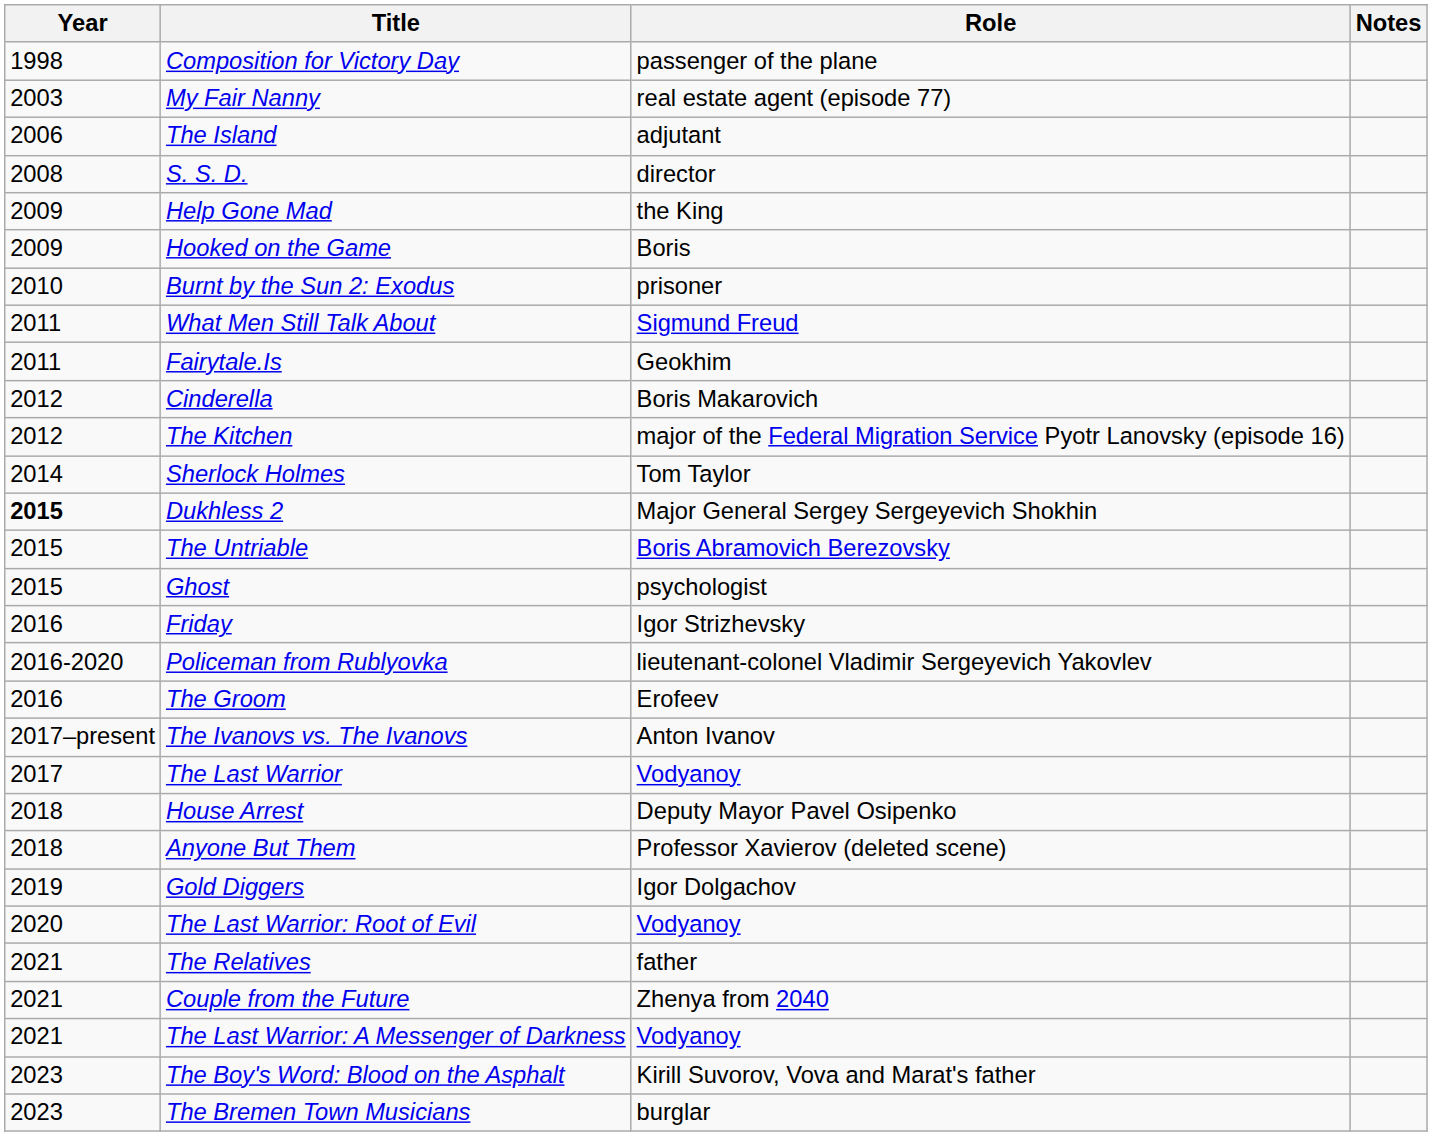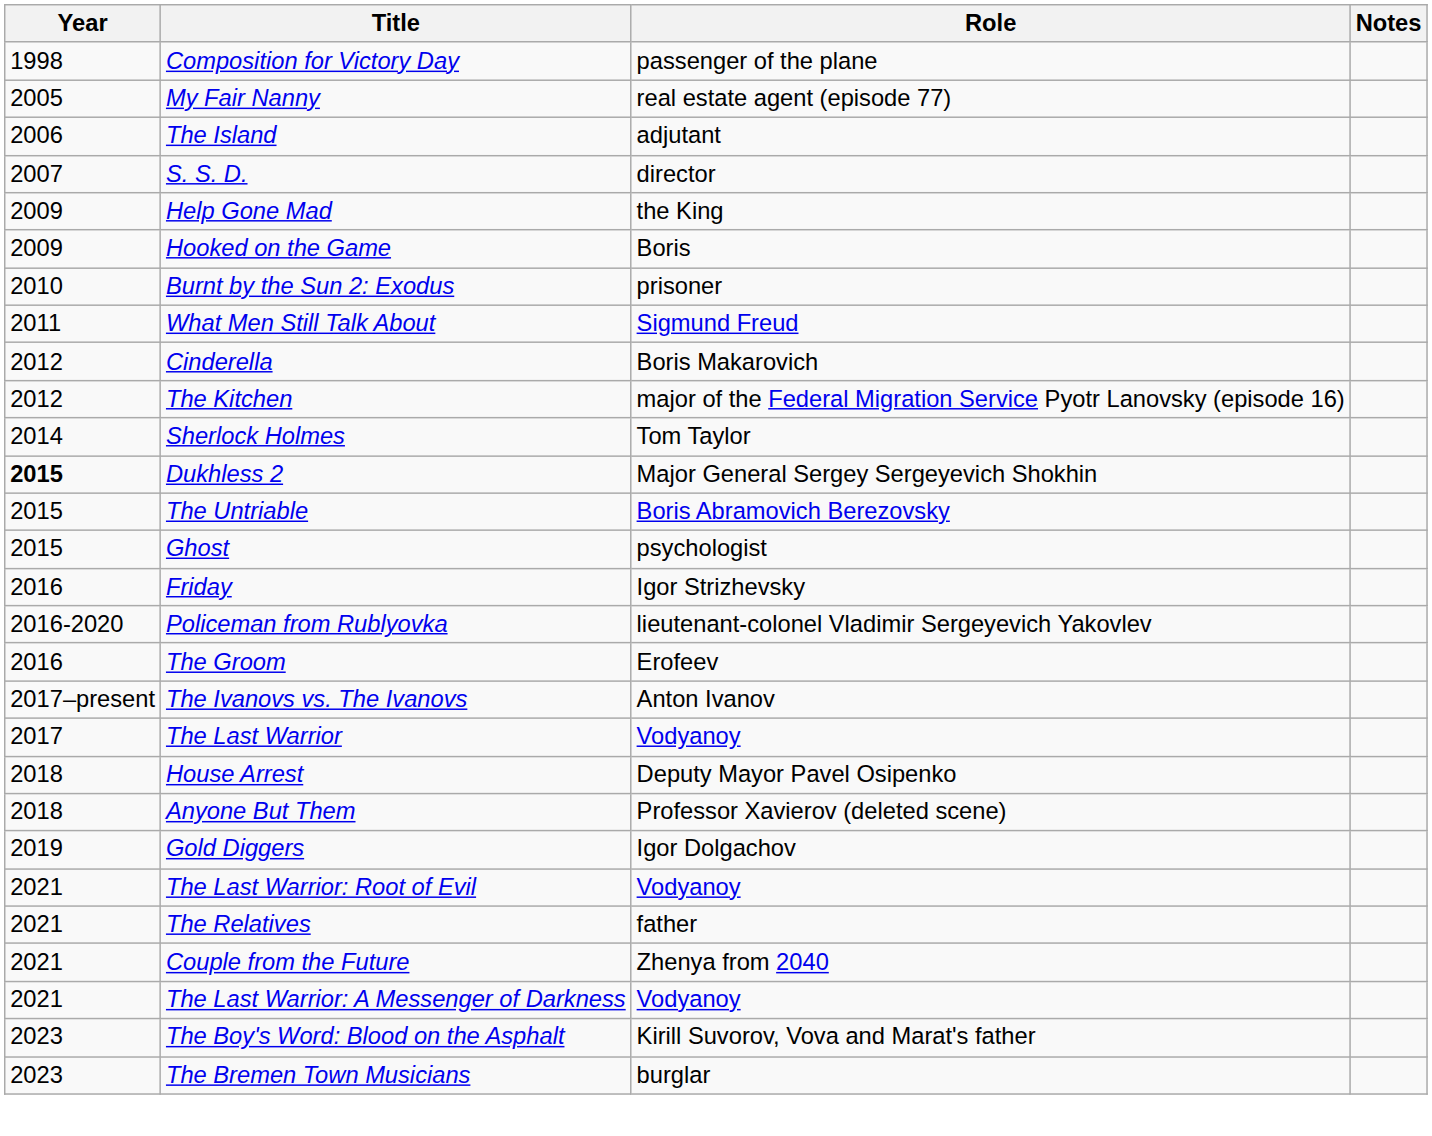My Fair Nanny | Year: 2003 -> 2005
S. S. D. | Year: 2008 -> 2007
- row: 2011 | Fairytale.Is | Geokhim
The Last Warrior: Root of Evil | Year: 2020 -> 2021
